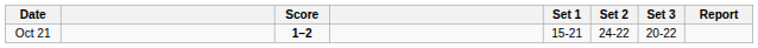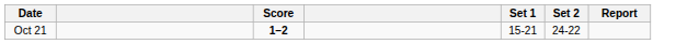- column: Set 3 | 20-22
